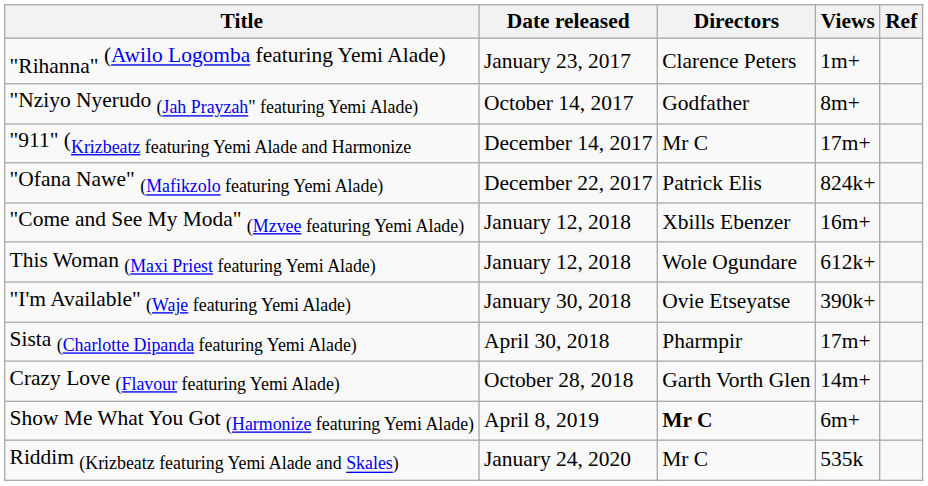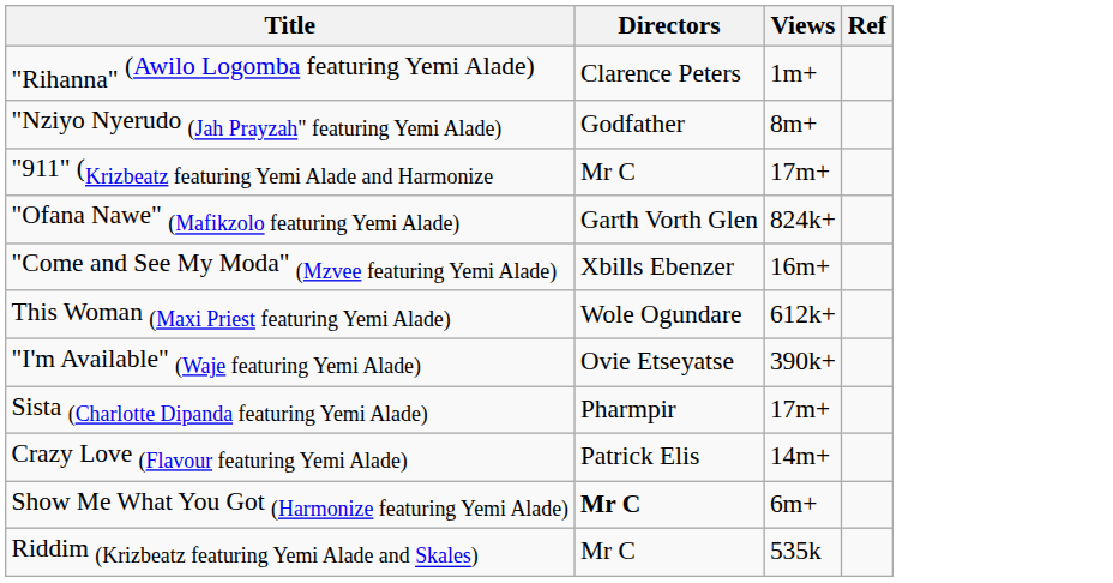- column: Date released | January 23, 2017 | October 14, 2017 | December 14, 2017 | December 22, 2017 | January 12, 2018 | January 12, 2018 | January 30, 2018 | April 30, 2018 | October 28, 2018 | April 8, 2019 | January 24, 2020
"Ofana Nawe" (Mafikzolo featuring Yemi Alade) | Directors: Patrick Elis -> Garth Vorth Glen
Crazy Love (Flavour featuring Yemi Alade) | Directors: Garth Vorth Glen -> Patrick Elis
